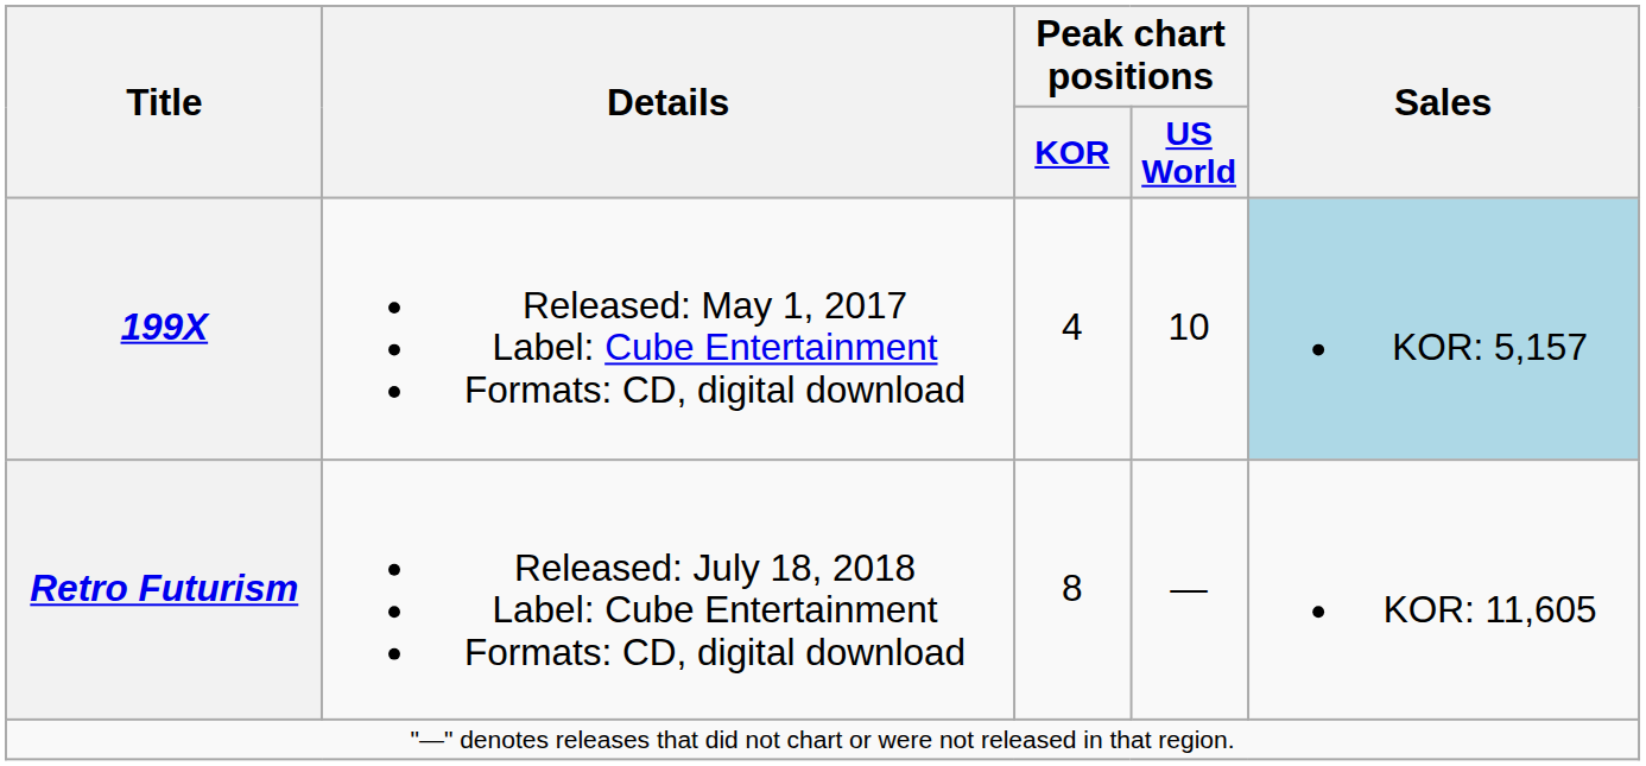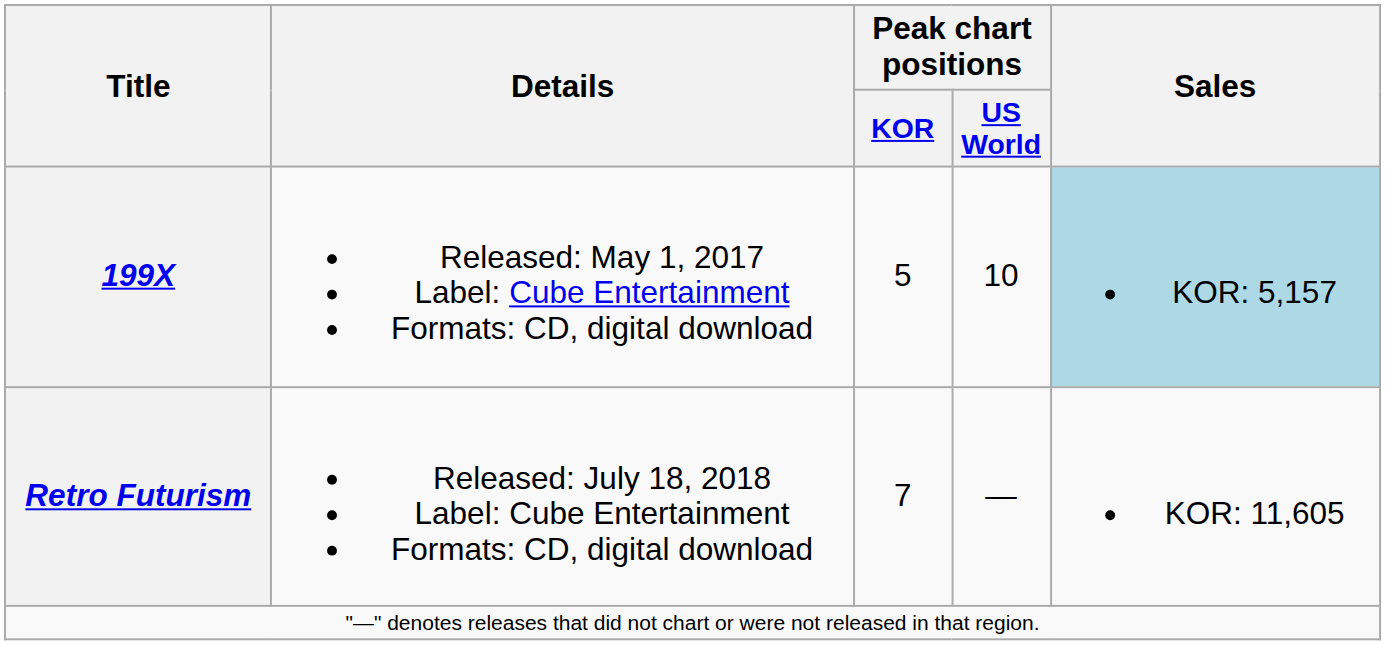199X | Peak chart positions / KOR: 4 -> 5
Retro Futurism | Peak chart positions / KOR: 8 -> 7
